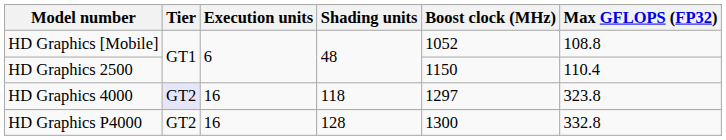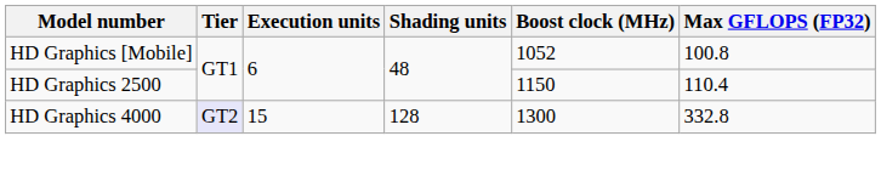HD Graphics [Mobile] | Max GFLOPS (FP32): 108.8 -> 100.8
HD Graphics 4000 | Execution units: 16 -> 15
HD Graphics 4000 | Shading units: 118 -> 128
HD Graphics 4000 | Boost clock (MHz): 1297 -> 1300
HD Graphics 4000 | Max GFLOPS (FP32): 323.8 -> 332.8
- row: HD Graphics P4000 | GT2 | 16 | 128 | 1300 | 332.8
